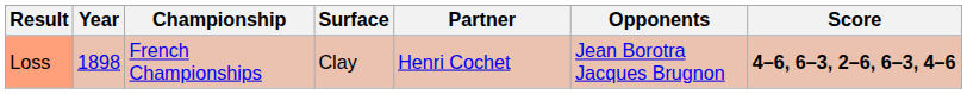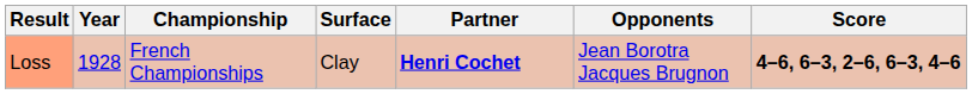Loss | Year: 1898 -> 1928
Loss | Partner: normal -> bold
